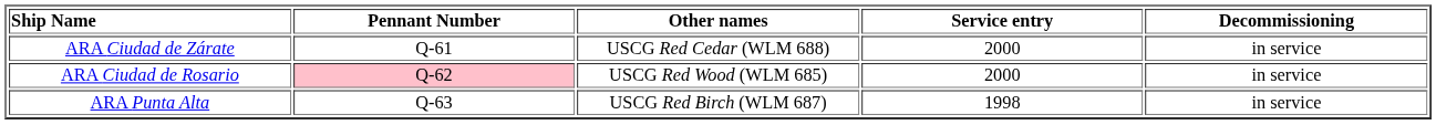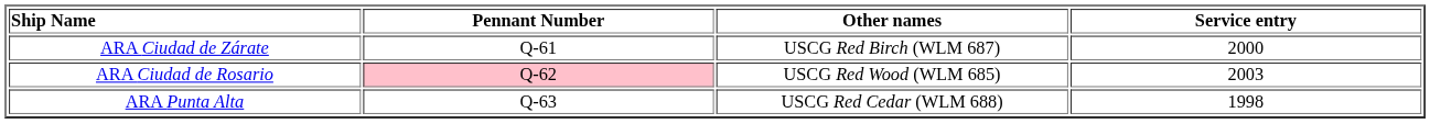- column: Decommissioning | in service | in service | in service
ARA Ciudad de Zárate | Other names: USCG Red Cedar (WLM 688) -> USCG Red Birch (WLM 687)
ARA Ciudad de Rosario | Service entry: 2000 -> 2003
ARA Punta Alta | Other names: USCG Red Birch (WLM 687) -> USCG Red Cedar (WLM 688)
